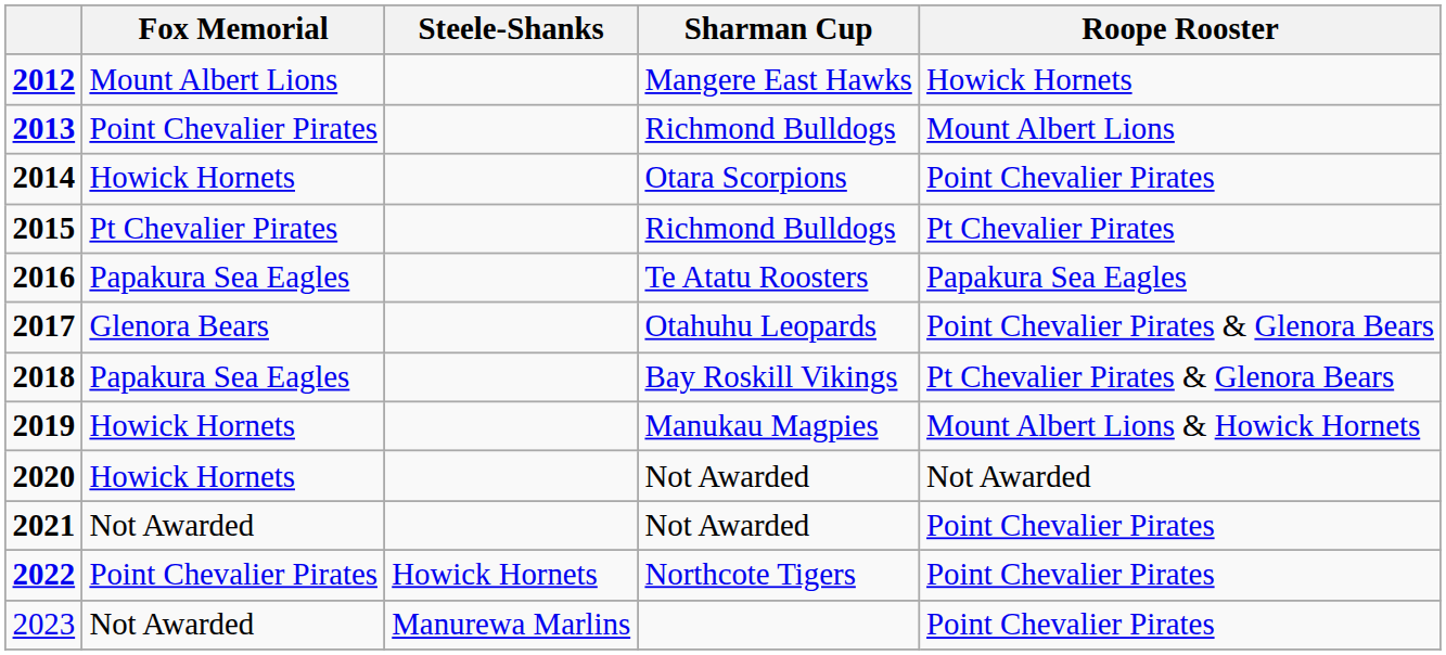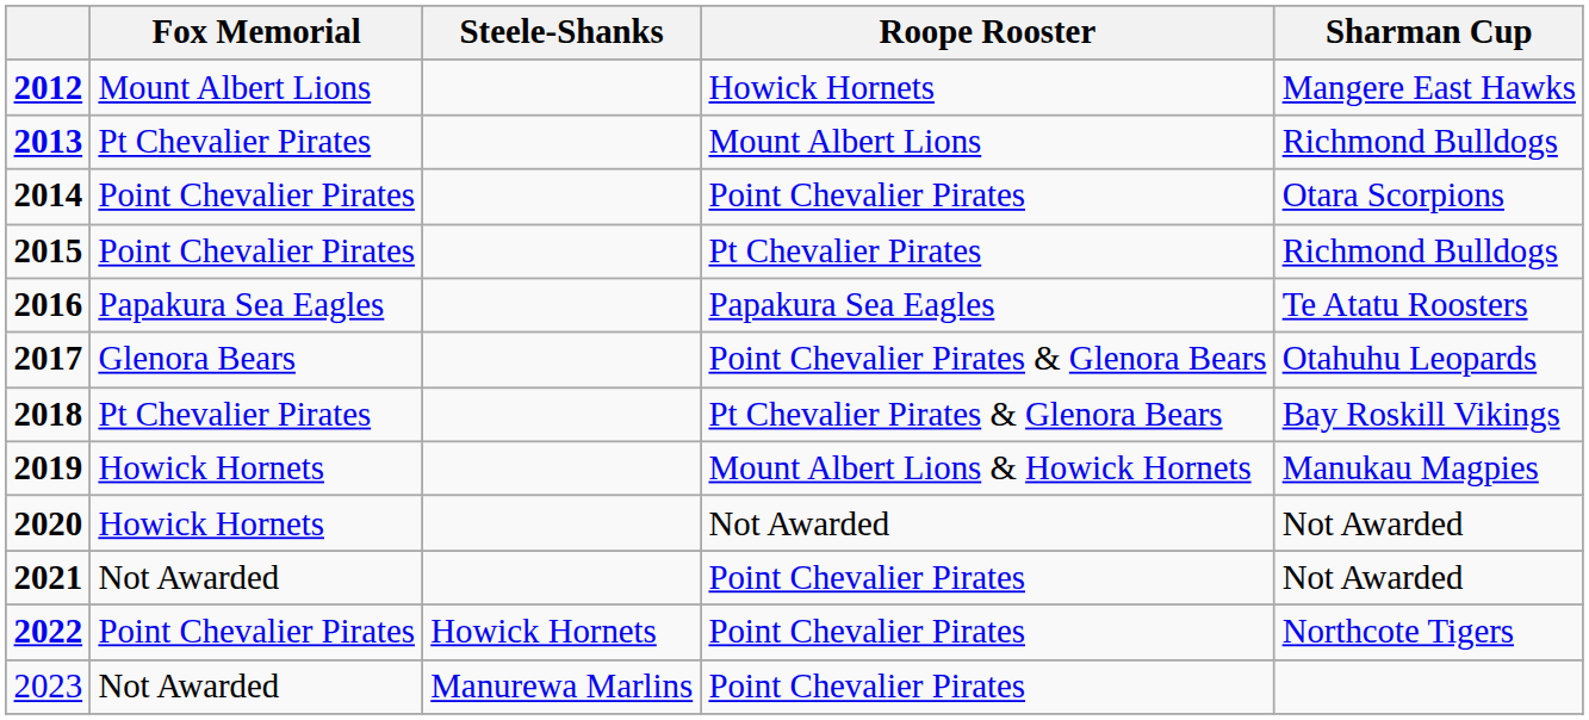columns swapped: Roope Rooster <-> Sharman Cup
2013 | Fox Memorial: Point Chevalier Pirates -> Pt Chevalier Pirates
2014 | Fox Memorial: Howick Hornets -> Point Chevalier Pirates
2015 | Fox Memorial: Pt Chevalier Pirates -> Point Chevalier Pirates
2018 | Fox Memorial: Papakura Sea Eagles -> Pt Chevalier Pirates
